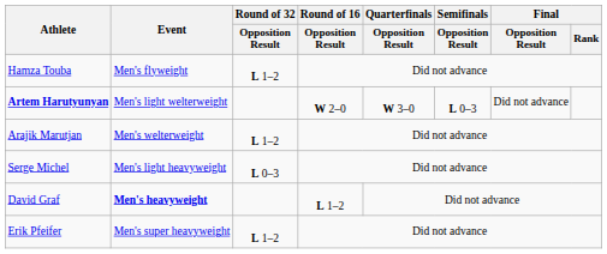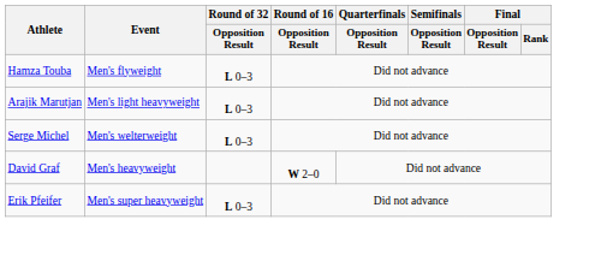Hamza Touba | Round of 32 / Opposition Result: L 1–2 -> L 0–3
- row: Artem Harutyunyan | Men's light welterweight | W 2–0 | W 3–0 | L 0–3 | Did not advance
Arajik Marutjan | Event: Men's welterweight -> Men's light heavyweight
Arajik Marutjan | Round of 32 / Opposition Result: L 1–2 -> L 0–3
Serge Michel | Event: Men's light heavyweight -> Men's welterweight
David Graf | Event: bold -> normal
David Graf | Round of 16 / Opposition Result: L 1–2 -> W 2–0
Erik Pfeifer | Round of 32 / Opposition Result: L 1–2 -> L 0–3
